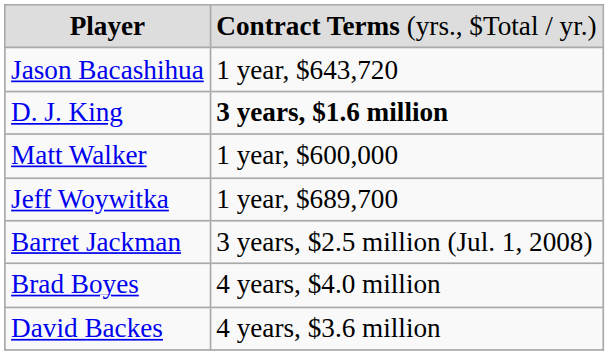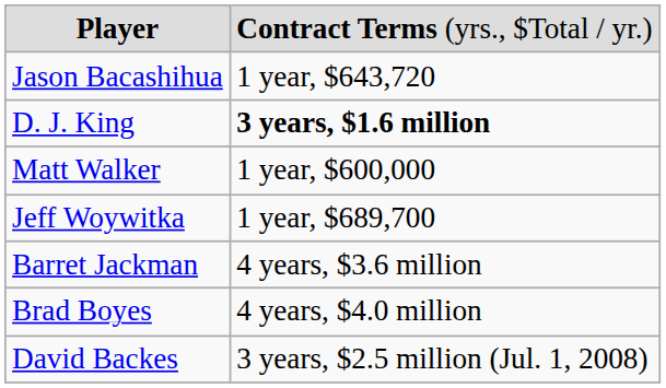Barret Jackman | column 2: 3 years, $2.5 million (Jul. 1, 2008) -> 4 years, $3.6 million
David Backes | column 2: 4 years, $3.6 million -> 3 years, $2.5 million (Jul. 1, 2008)
